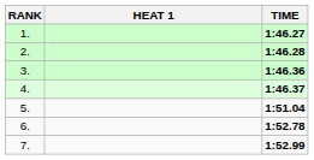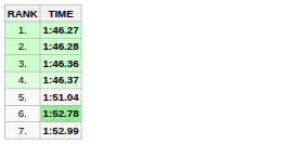- column: HEAT 1
6. | TIME: no background -> lightgreen background
